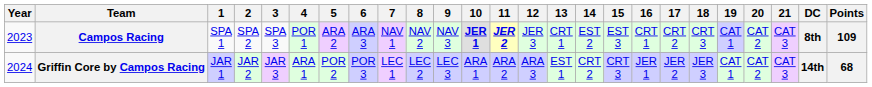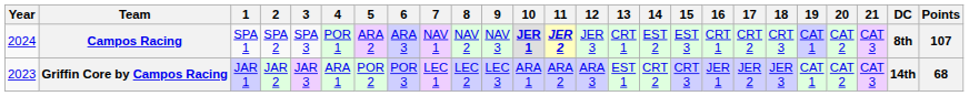Campos Racing | Year: 2023 -> 2024
Campos Racing | Points: 109 -> 107
Griffin Core by Campos Racing | Year: 2024 -> 2023
